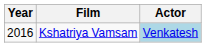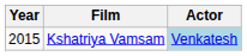Kshatriya Vamsam | Year: 2016 -> 2015
